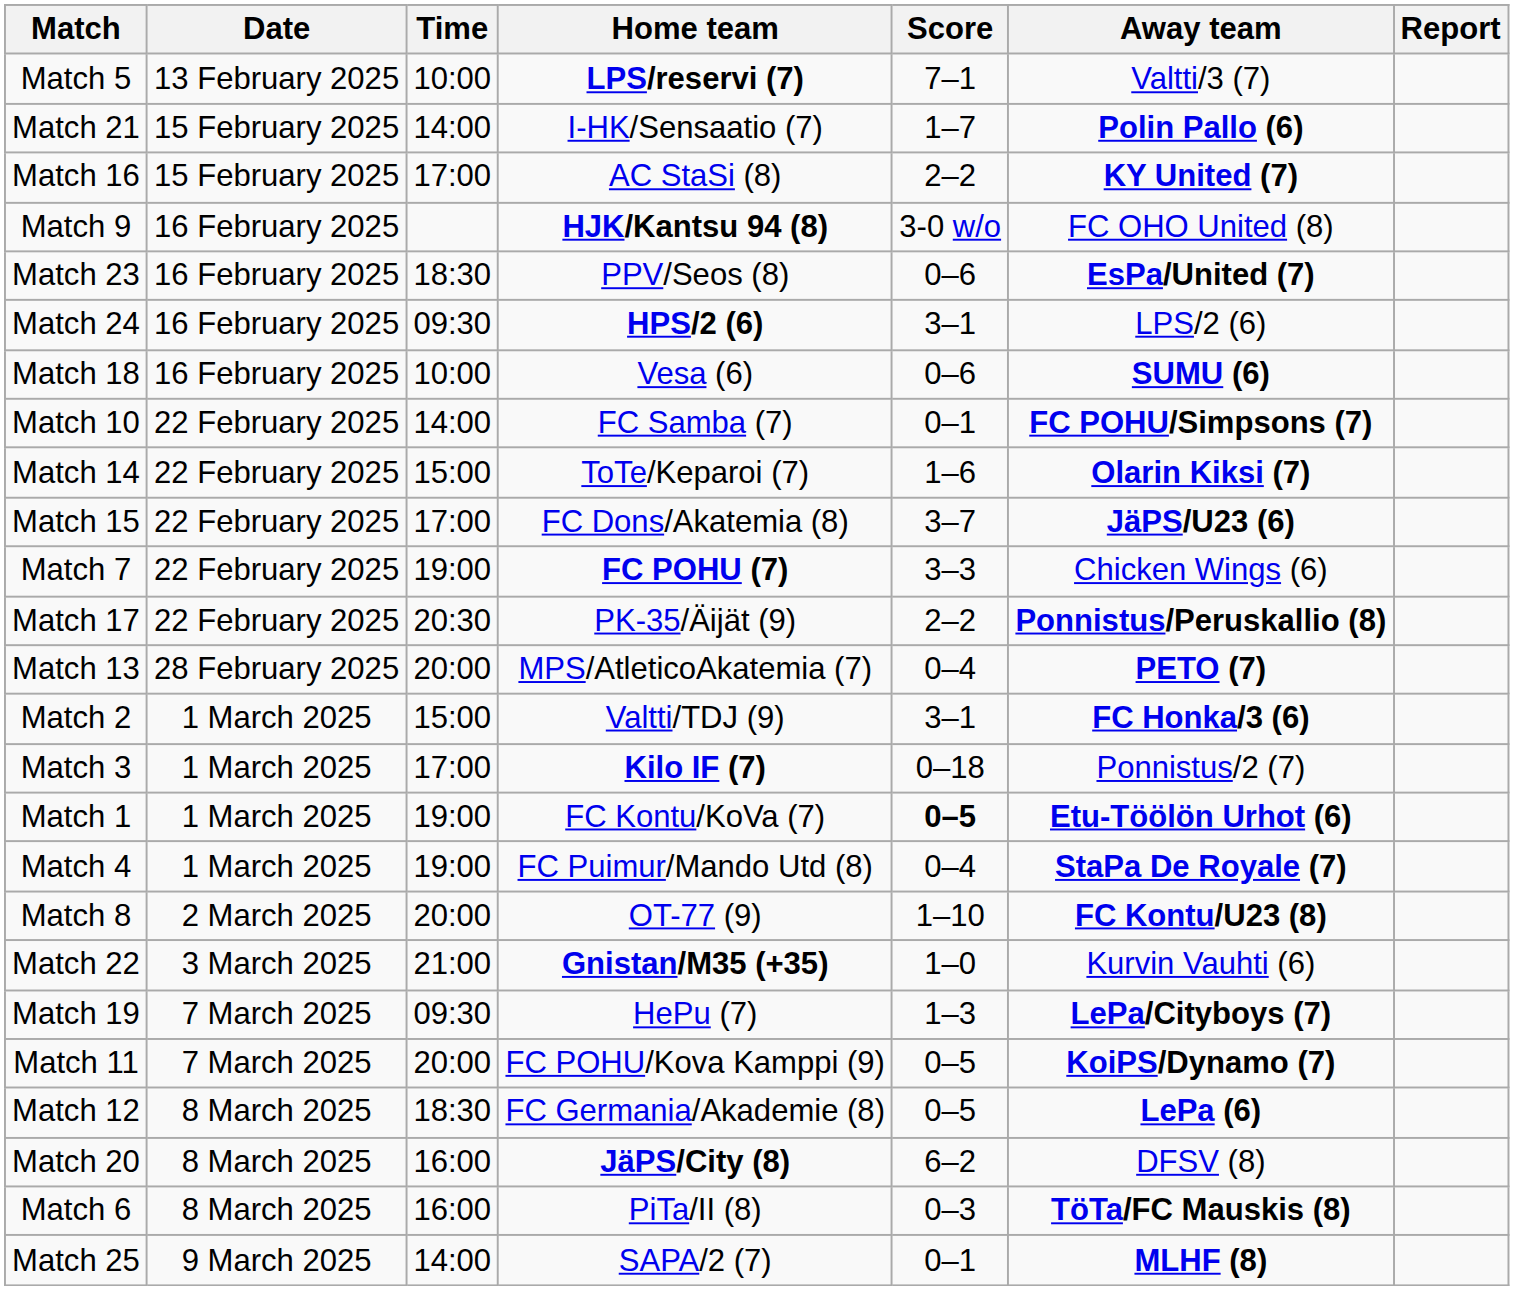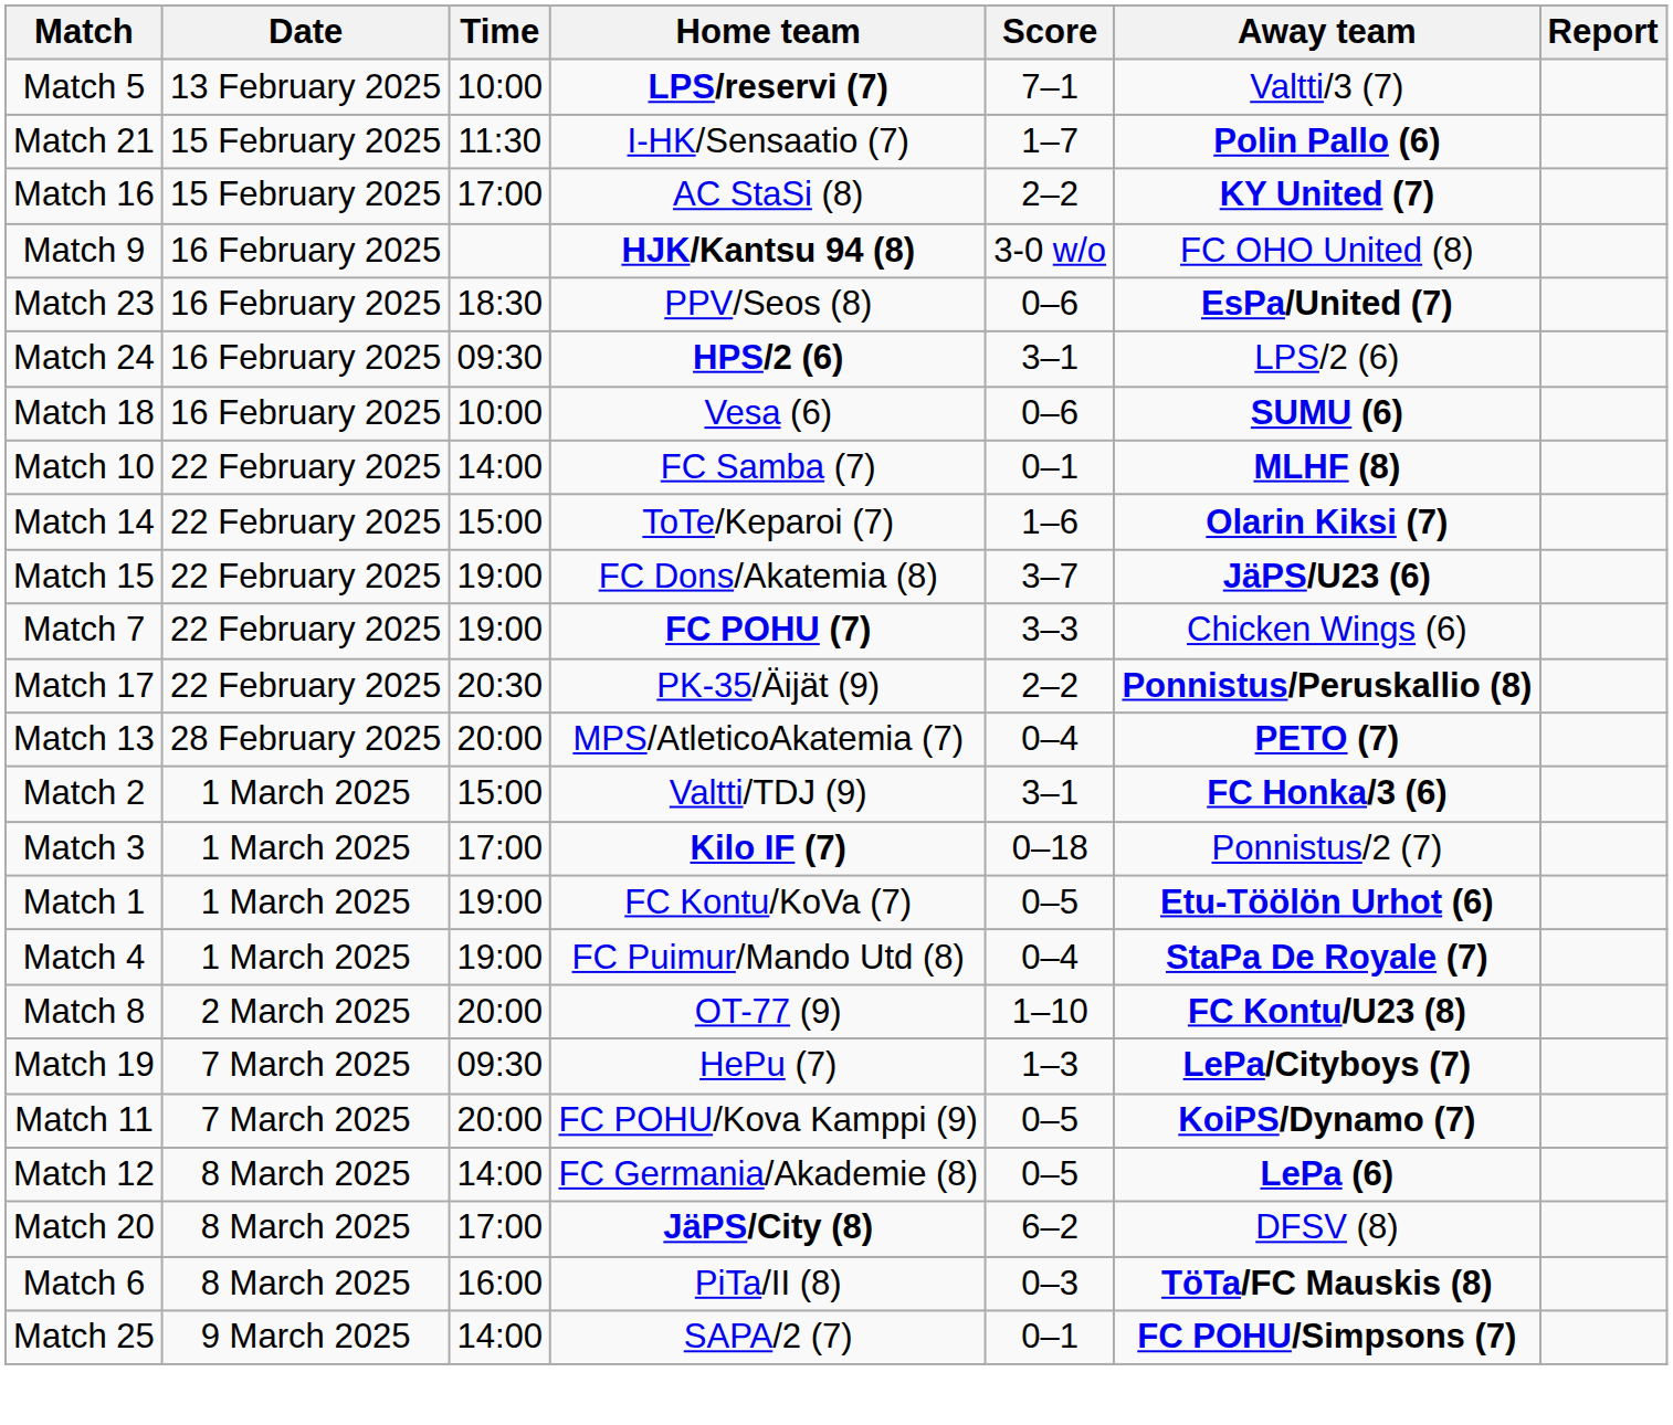Match 21 | Time: 14:00 -> 11:30
Match 10 | Away team: FC POHU/Simpsons (7) -> MLHF (8)
Match 15 | Time: 17:00 -> 19:00
Match 1 | Score: bold -> normal
- row: Match 22 | 3 March 2025 | 21:00 | Gnistan/M35 (+35) | 1–0 | Kurvin Vauhti (6)
Match 12 | Time: 18:30 -> 14:00
Match 20 | Time: 16:00 -> 17:00
Match 25 | Away team: MLHF (8) -> FC POHU/Simpsons (7)
